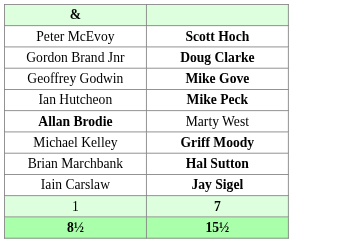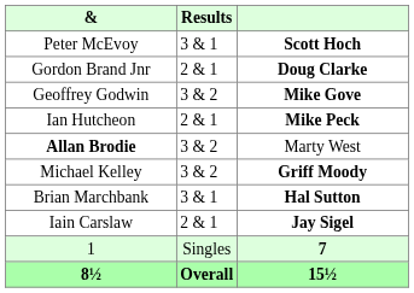+ column: Results | 3 & 1 | 2 & 1 | 3 & 2 | 2 & 1 | 3 & 2 | 3 & 2 | 3 & 1 | 2 & 1 | Singles | Overall
